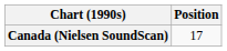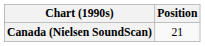Canada (Nielsen SoundScan) | Position: 17 -> 21
